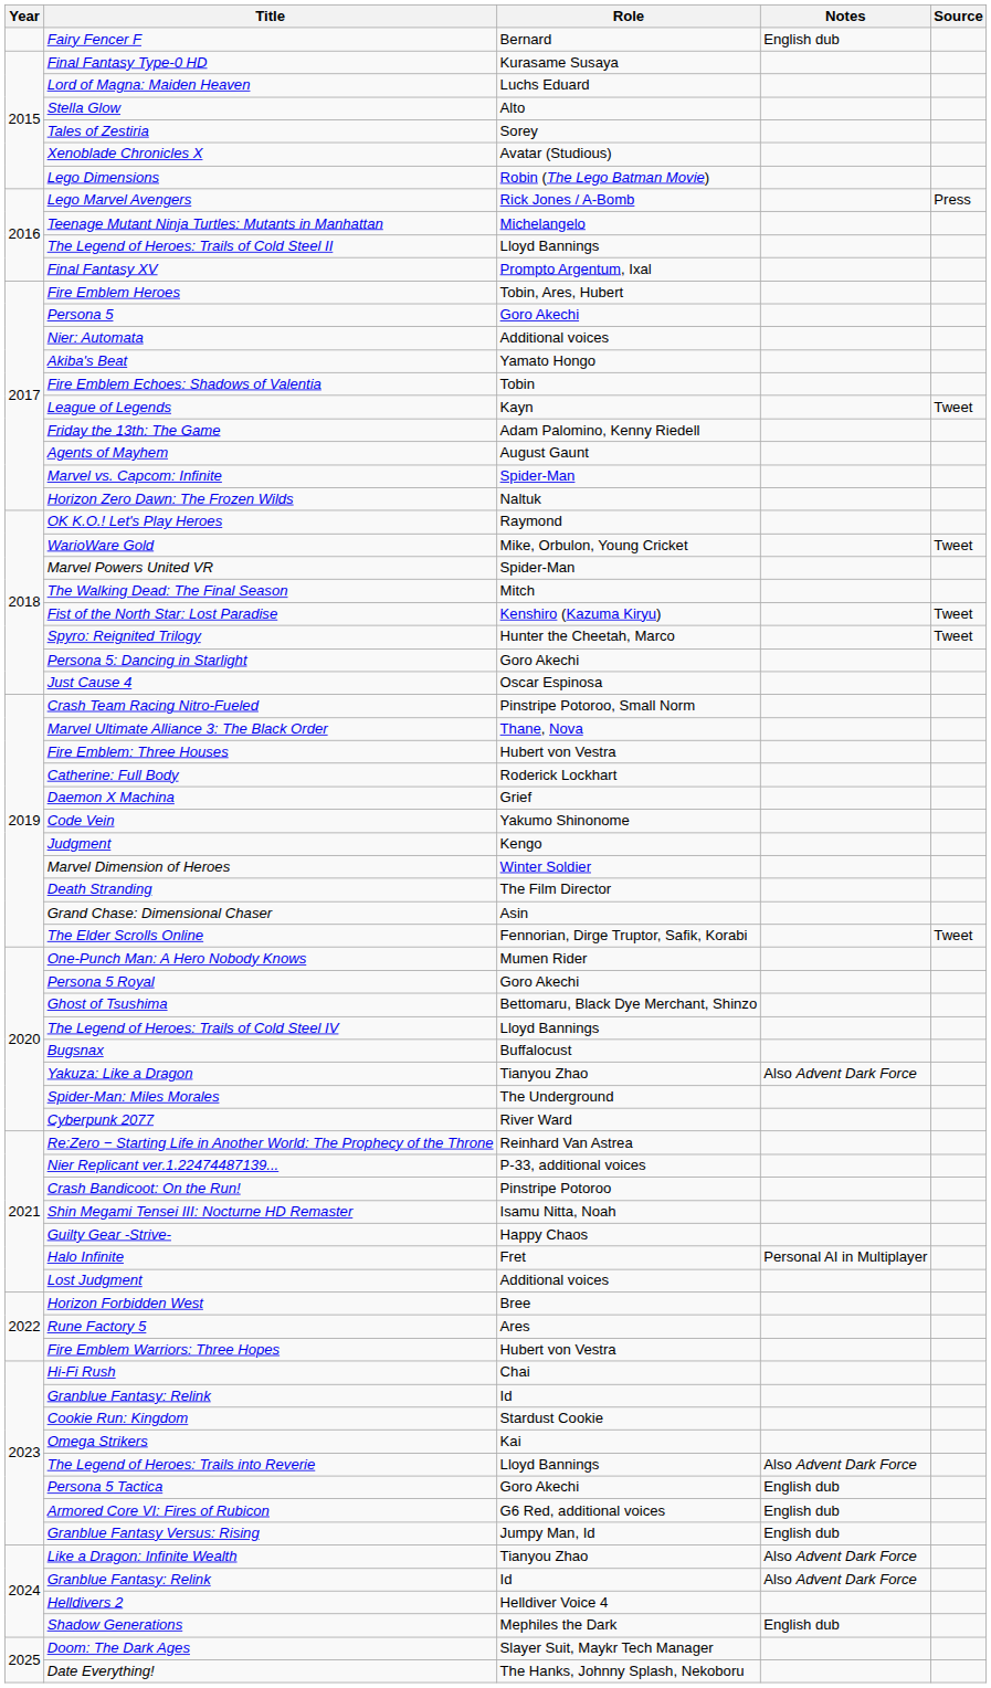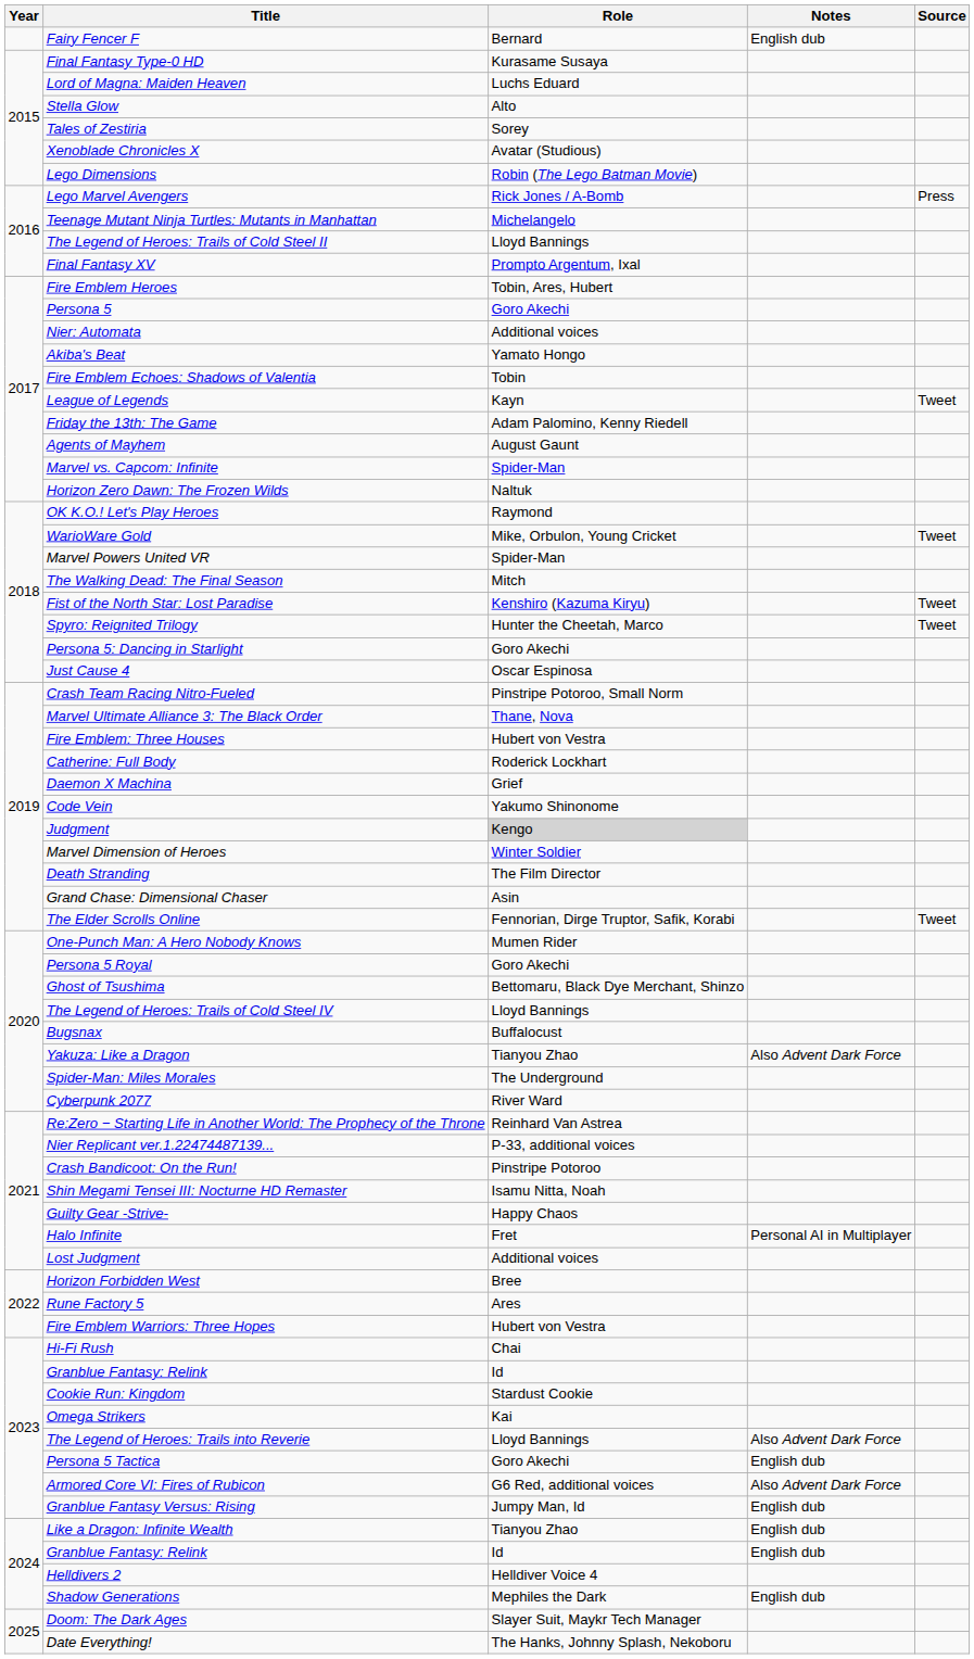Judgment | Role: no background -> lightgrey background
Armored Core VI: Fires of Rubicon | Notes: English dub -> Also Advent Dark Force
Like a Dragon: Infinite Wealth | Notes: Also Advent Dark Force -> English dub
2024 / Granblue Fantasy: Relink | Notes: Also Advent Dark Force -> English dub
